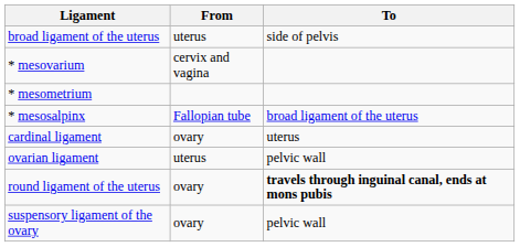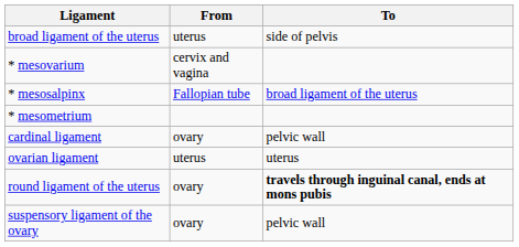rows swapped: * mesosalpinx <-> * mesometrium
cardinal ligament | To: uterus -> pelvic wall
ovarian ligament | To: pelvic wall -> uterus
